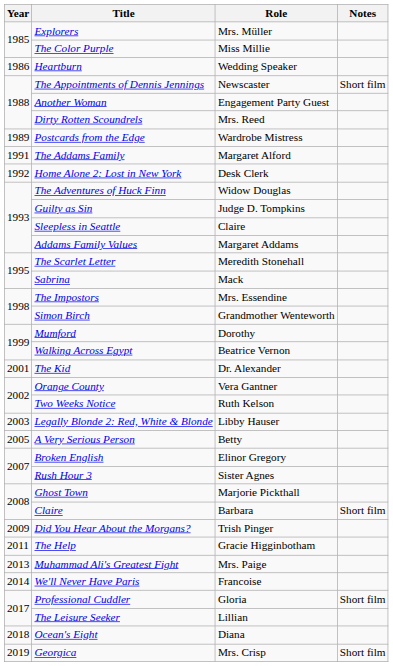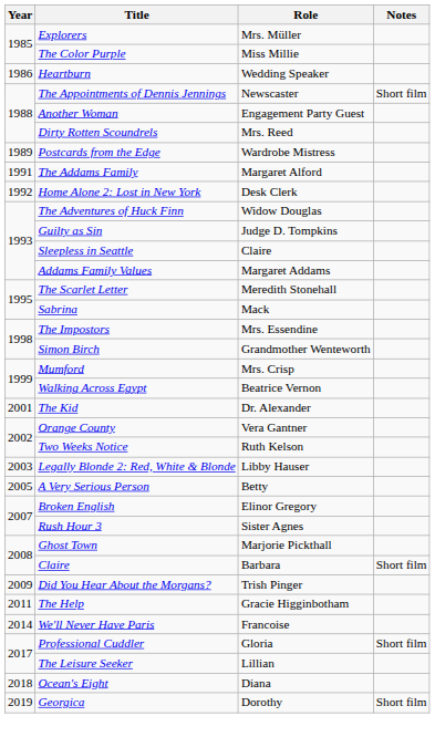Mumford | Role: Dorothy -> Mrs. Crisp
- row: 2013 | Muhammad Ali's Greatest Fight | Mrs. Paige
Georgica | Role: Mrs. Crisp -> Dorothy
